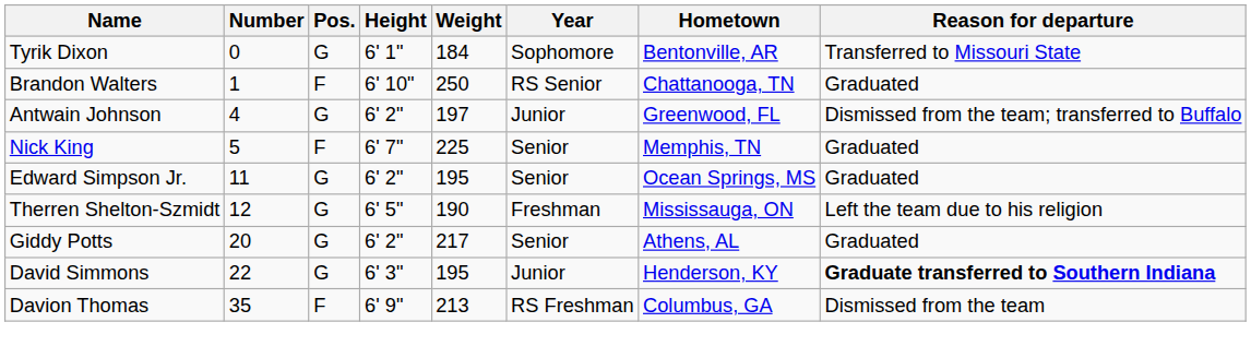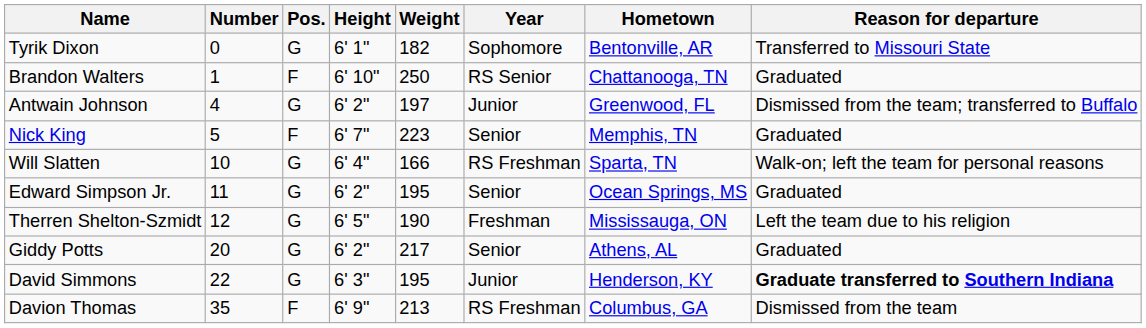Tyrik Dixon | Weight: 184 -> 182
Nick King | Weight: 225 -> 223
+ row: Will Slatten | 10 | G | 6' 4" | 166 | RS Freshman | Sparta, TN | Walk-on; left the team for personal reasons
